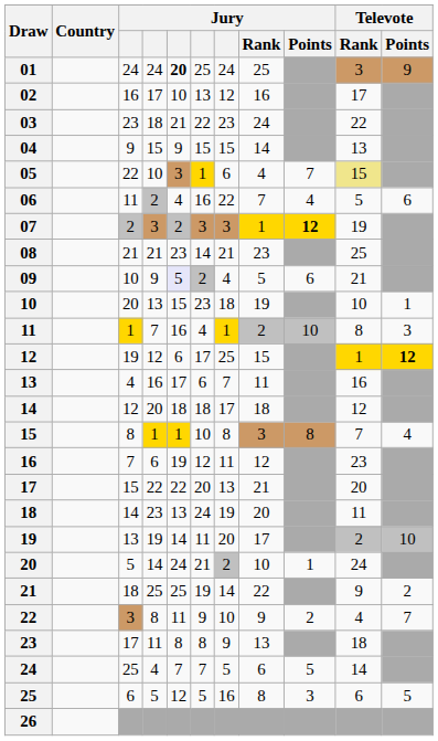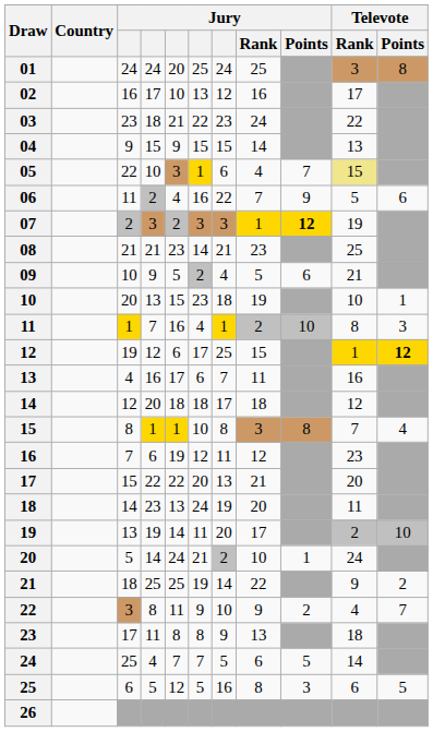01 | column 5: bold -> normal
01 | Televote / Points: 9 -> 8
06 | Jury / Points: 4 -> 9
09 | column 5: lavender background -> no background
